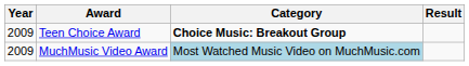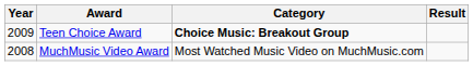MuchMusic Video Award | Year: 2009 -> 2008
MuchMusic Video Award | Category: lightblue background -> no background
